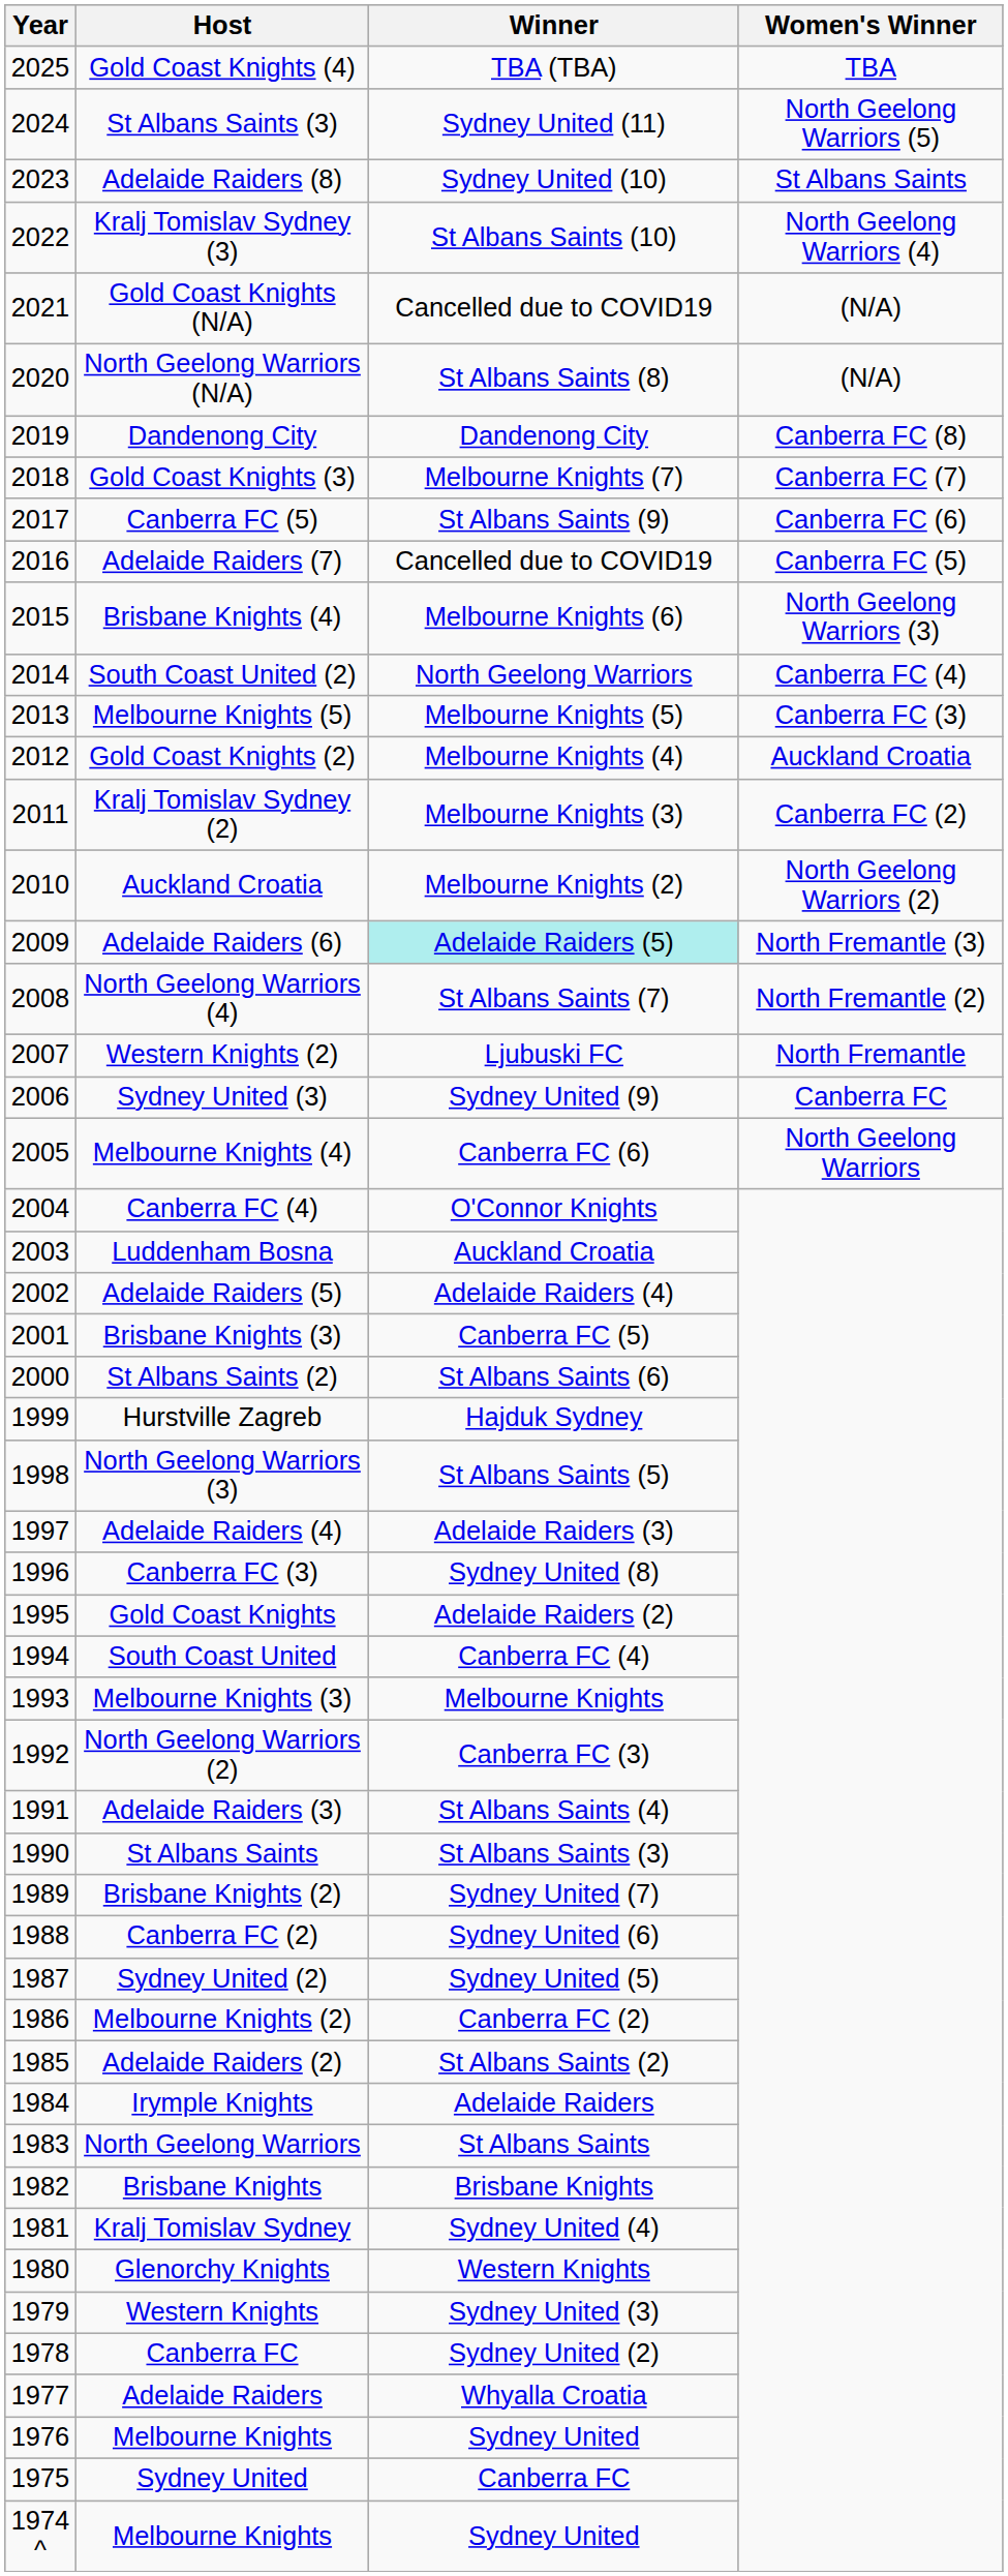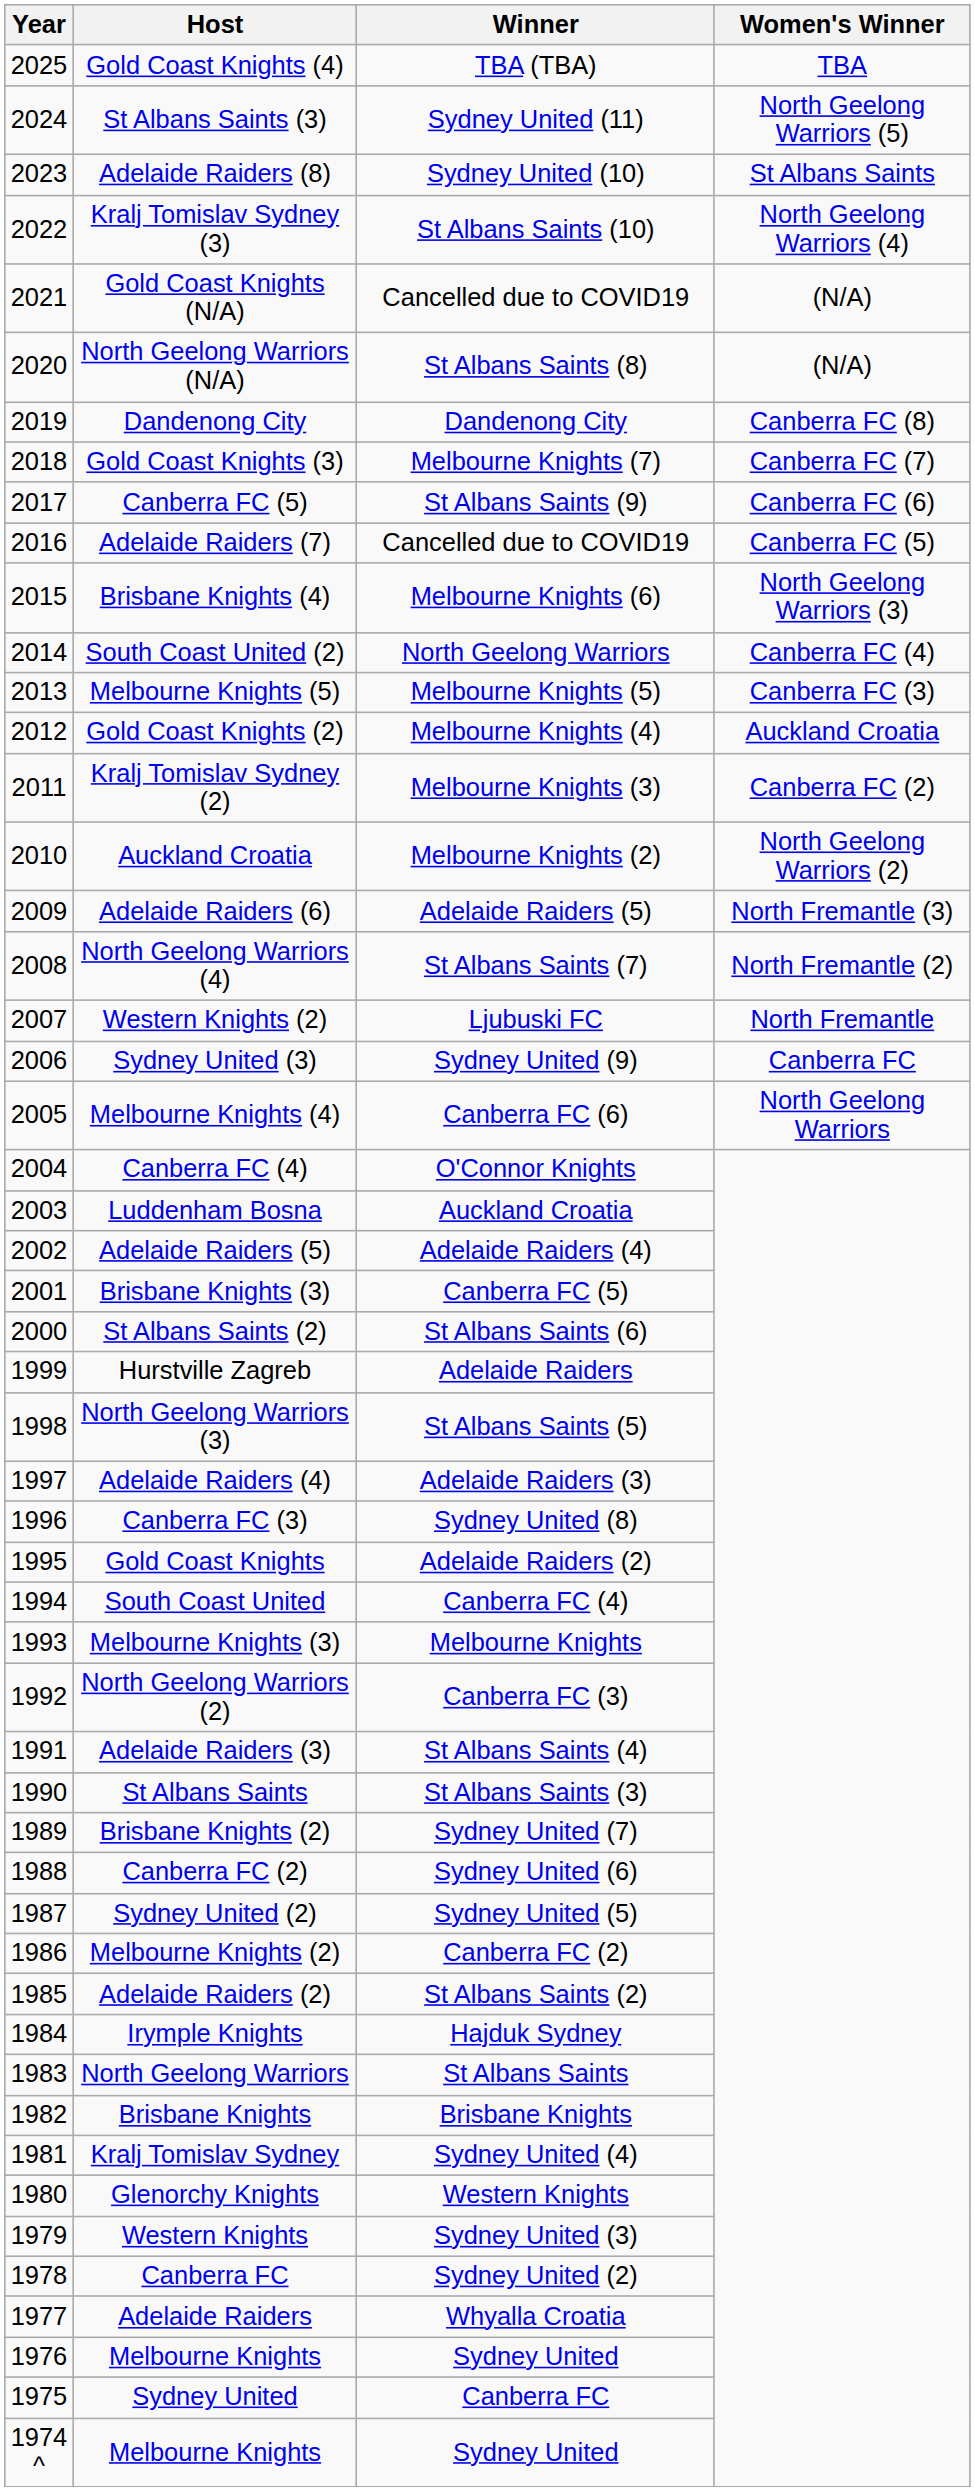Adelaide Raiders (6) | Winner: paleturquoise background -> no background
Hurstville Zagreb | Winner: Hajduk Sydney -> Adelaide Raiders
Irymple Knights | Winner: Adelaide Raiders -> Hajduk Sydney
